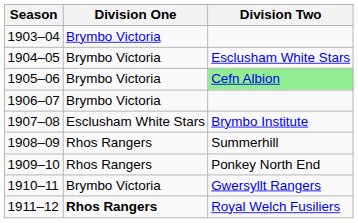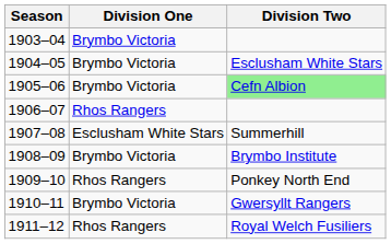1906–07 | Division One: Brymbo Victoria -> Rhos Rangers
1907–08 | Division Two: Brymbo Institute -> Summerhill
1908–09 | Division One: Rhos Rangers -> Brymbo Victoria
1908–09 | Division Two: Summerhill -> Brymbo Institute
1911–12 | Division One: bold -> normal
